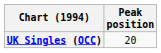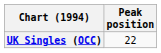UK Singles (OCC) | Peak position: 20 -> 22
